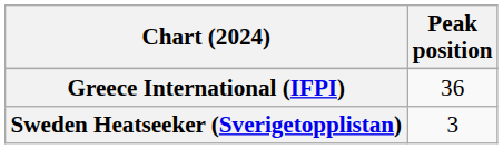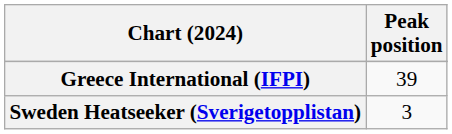Greece International (IFPI) | Peak position: 36 -> 39
